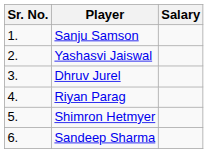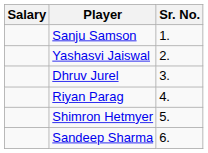columns swapped: Sr. No. <-> Salary
